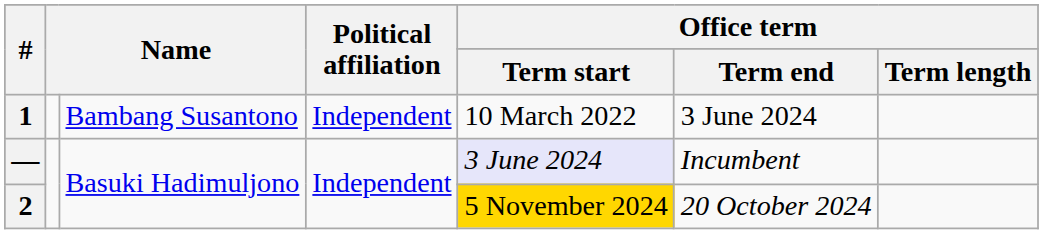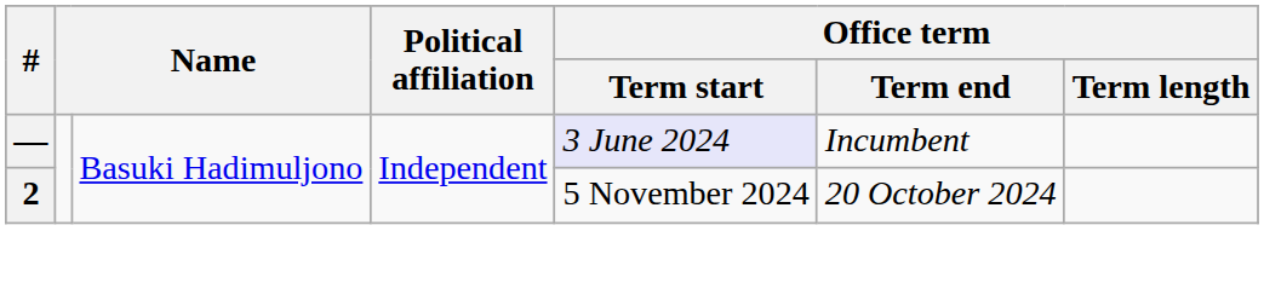- row: 1 | Bambang Susantono | Independent | 10 March 2022 | 3 June 2024
2 | Office term / Term start: gold background -> no background
